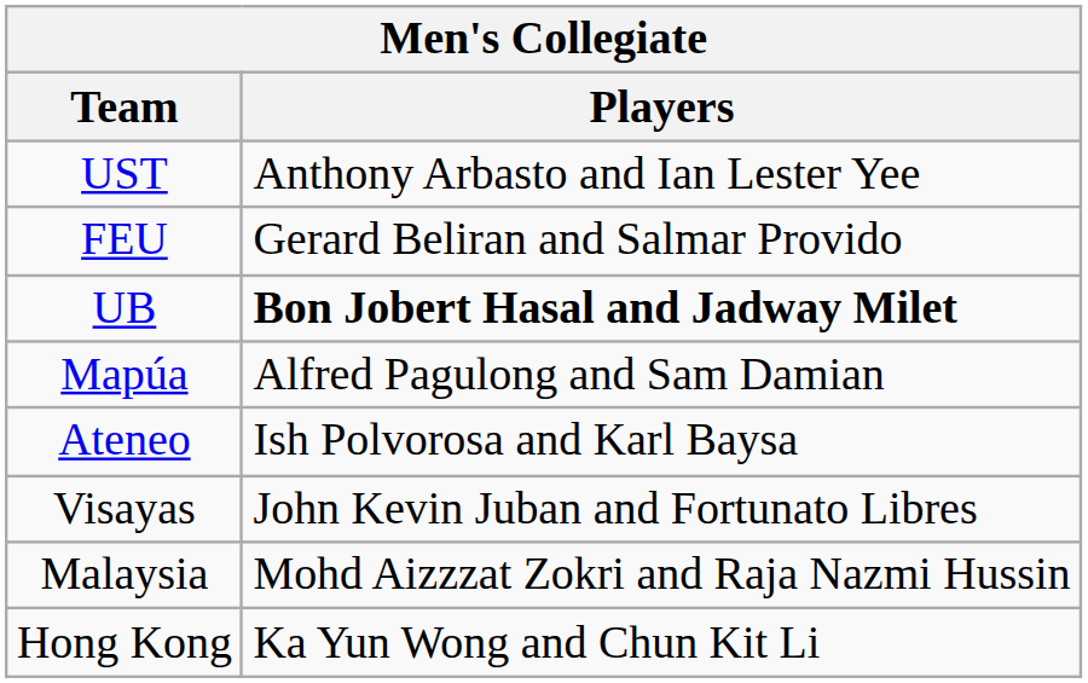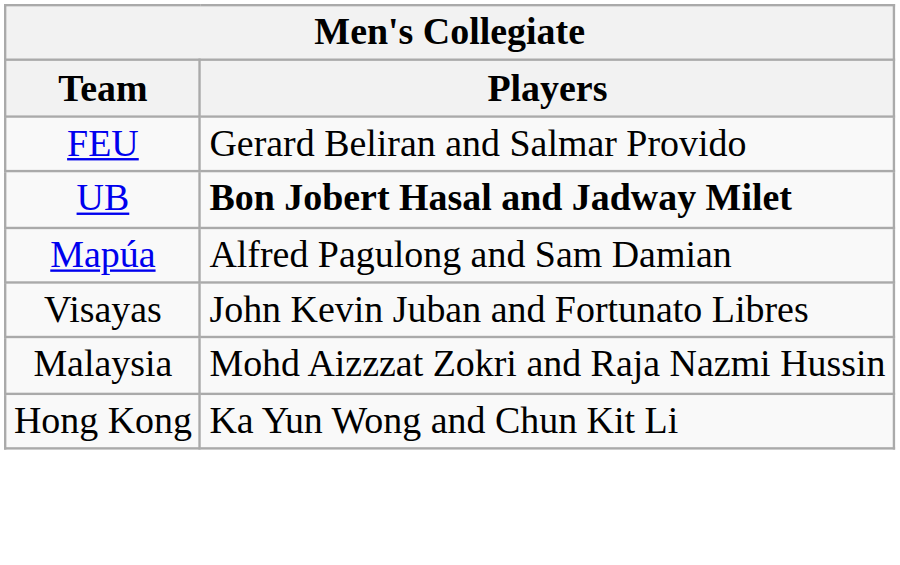- row: UST | Anthony Arbasto and Ian Lester Yee
- row: Ateneo | Ish Polvorosa and Karl Baysa
